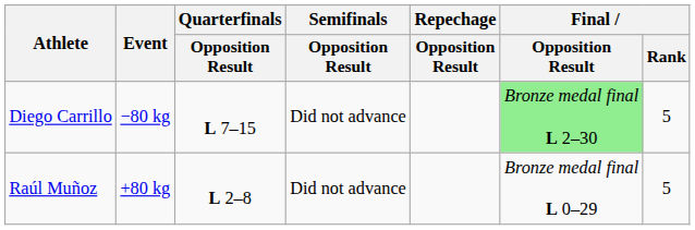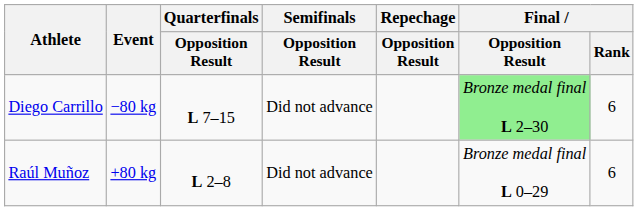Diego Carrillo | Final / Rank: 5 -> 6
Raúl Muñoz | Final / Rank: 5 -> 6
